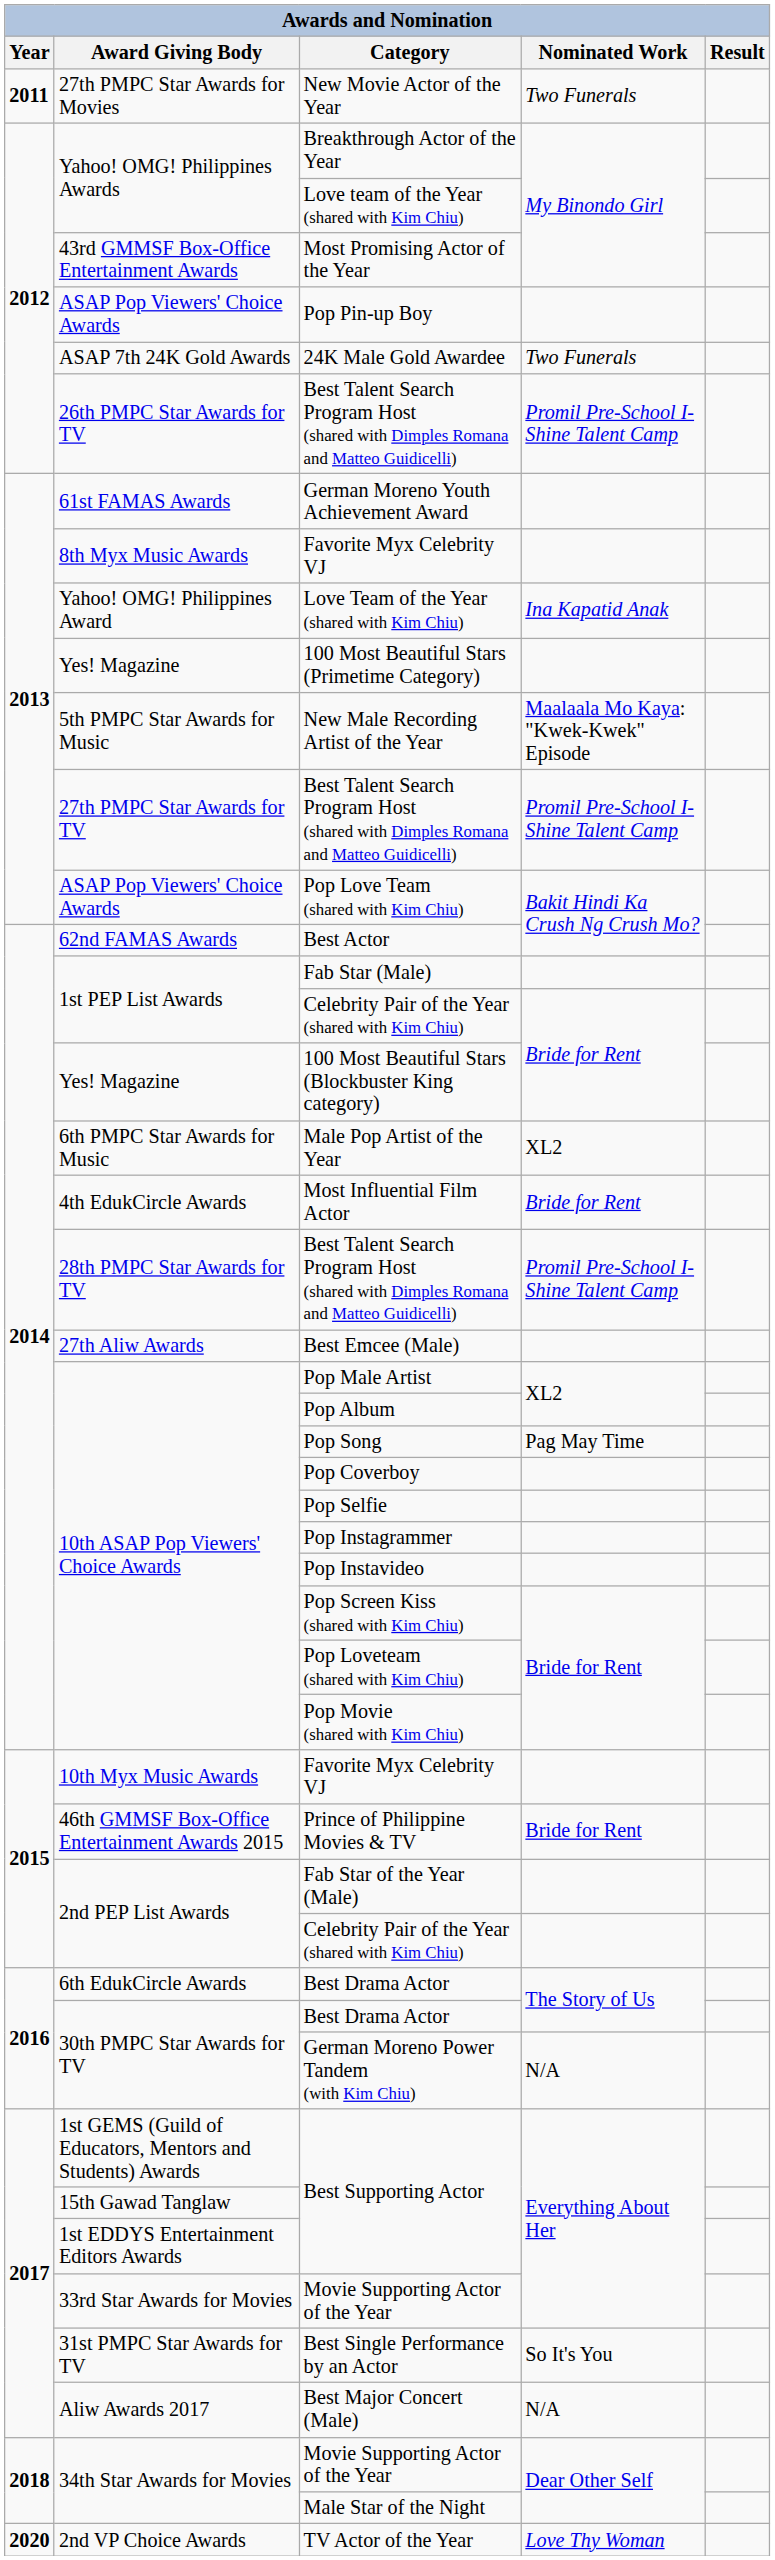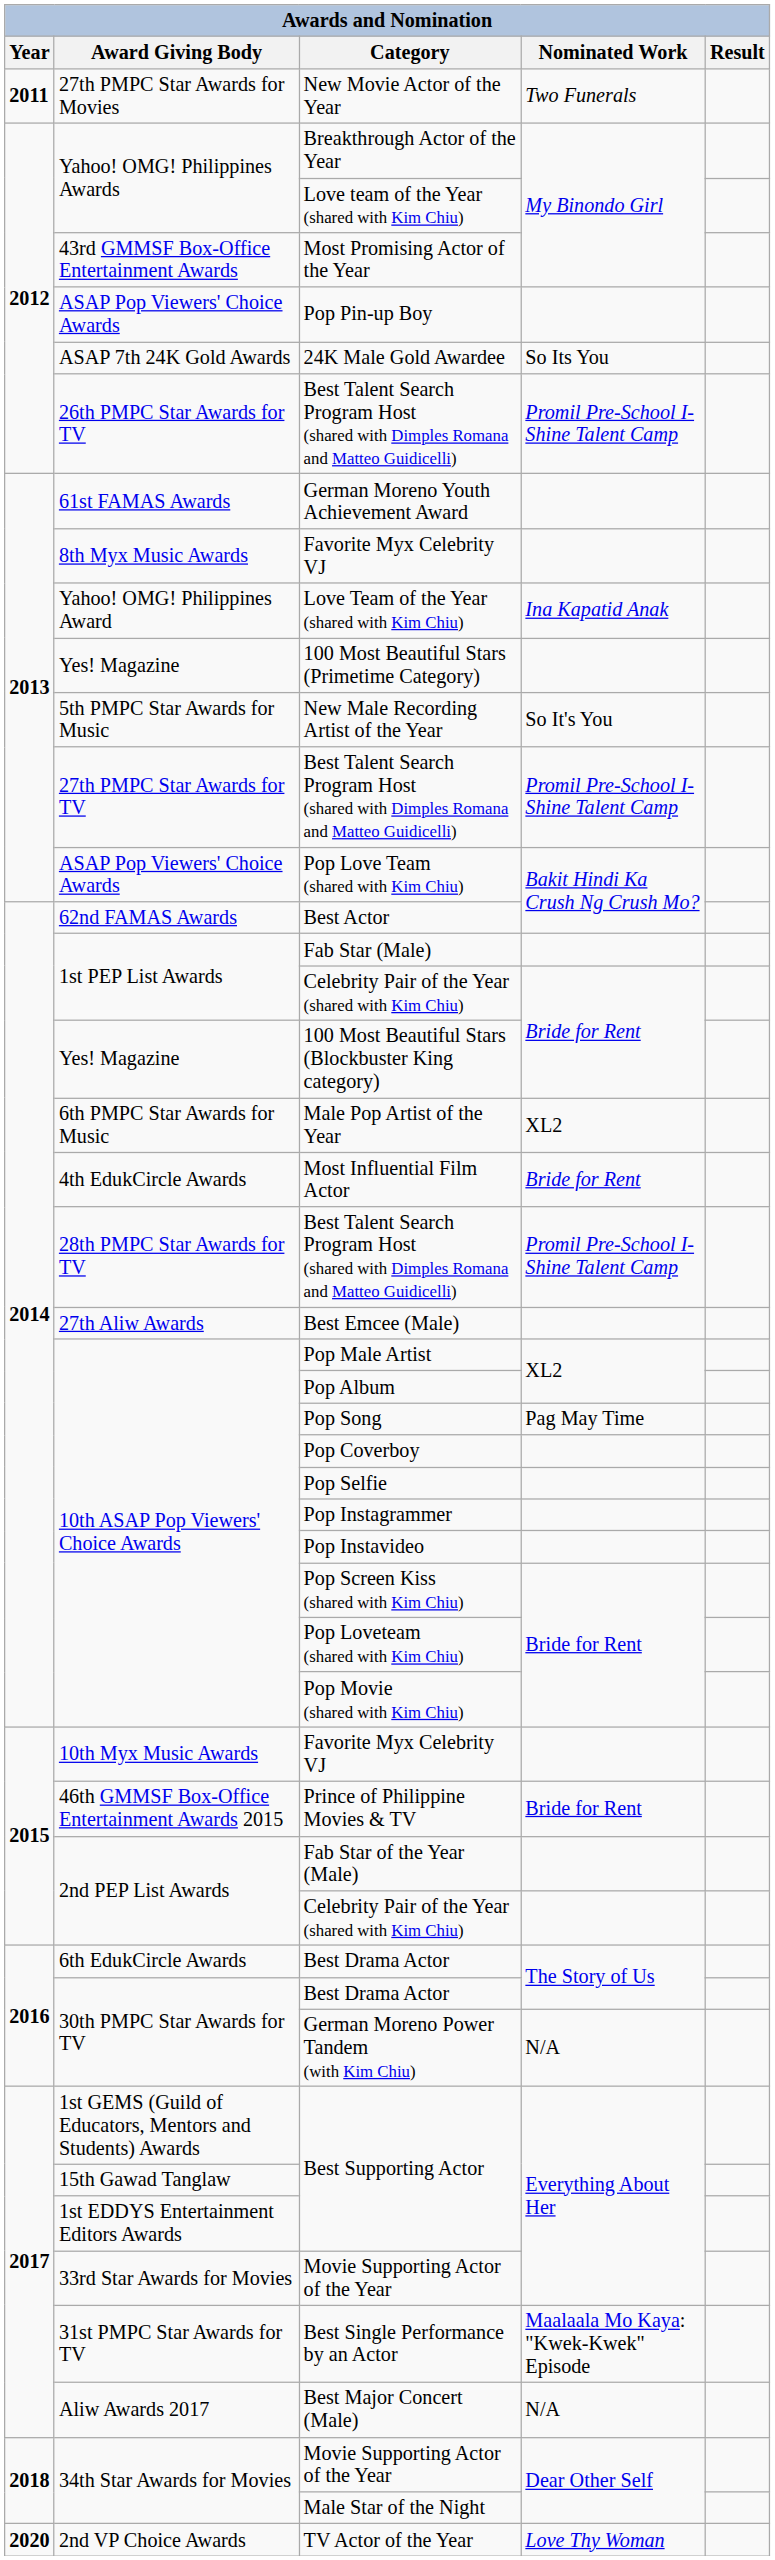24K Male Gold Awardee | Nominated Work: Two Funerals -> So Its You
New Male Recording Artist of the Year | Nominated Work: Maalaala Mo Kaya: "Kwek-Kwek" Episode -> So It's You
Best Single Performance by an Actor | Nominated Work: So It's You -> Maalaala Mo Kaya: "Kwek-Kwek" Episode
